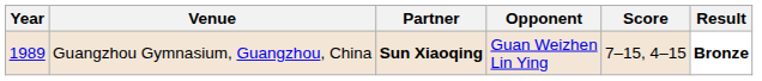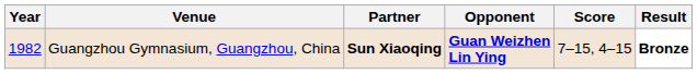Guangzhou Gymnasium, Guangzhou, China | Year: 1989 -> 1982
Guangzhou Gymnasium, Guangzhou, China | Opponent: normal -> bold
